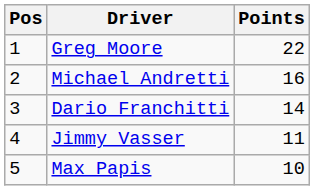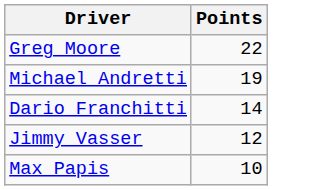- column: Pos | 1 | 2 | 3 | 4 | 5
Michael Andretti | Points: 16 -> 19
Jimmy Vasser | Points: 11 -> 12
